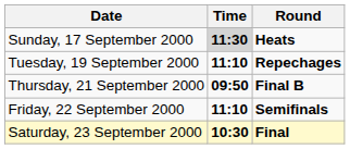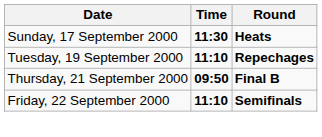Sunday, 17 September 2000 | Time: lightgrey background -> no background
- row: Saturday, 23 September 2000 | 10:30 | Final
